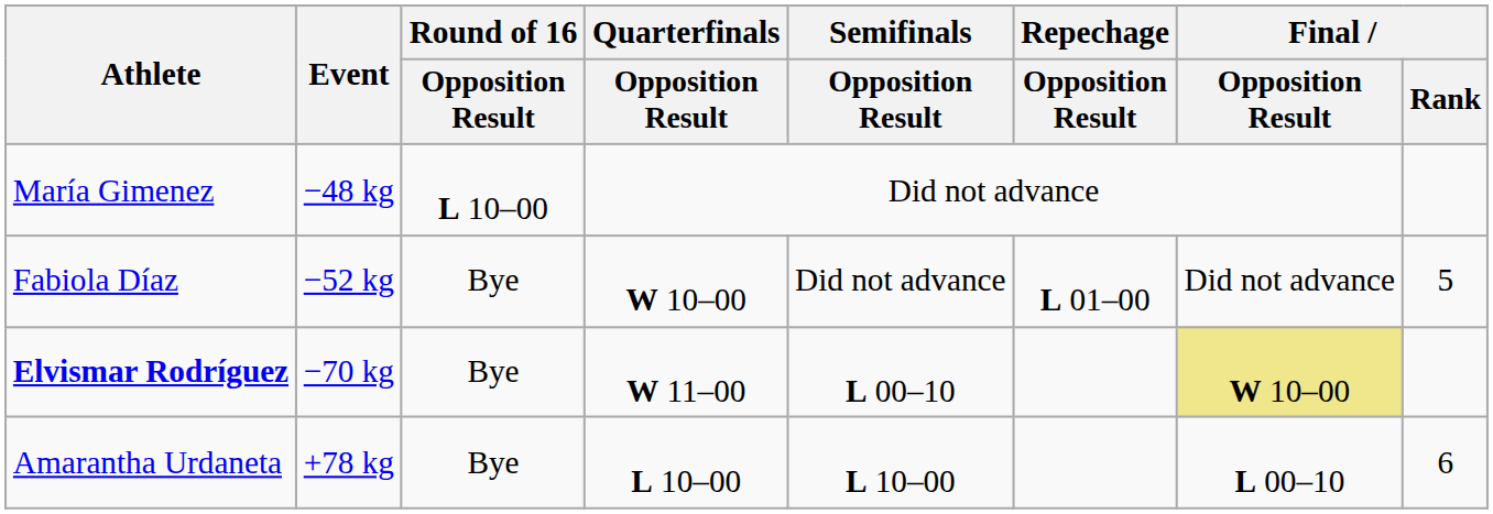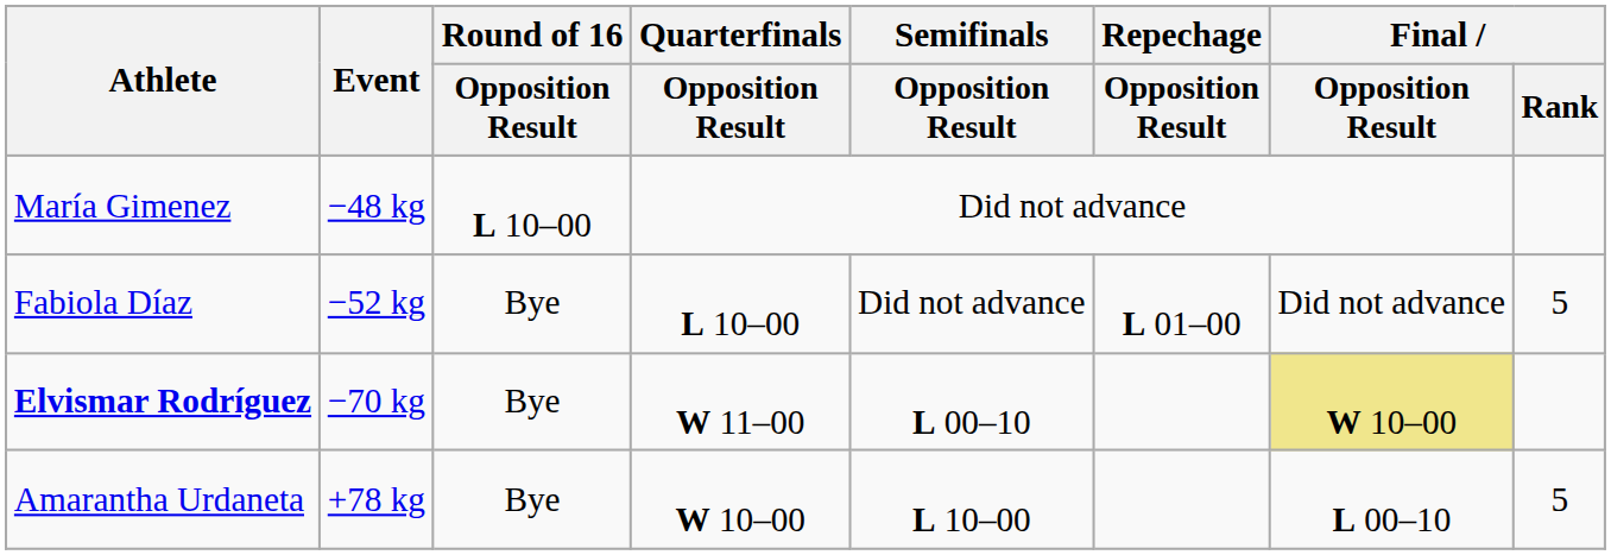Fabiola Díaz | Quarterfinals / Opposition Result: W 10–00 -> L 10–00
Amarantha Urdaneta | Quarterfinals / Opposition Result: L 10–00 -> W 10–00
Amarantha Urdaneta | Final / Rank: 6 -> 5
